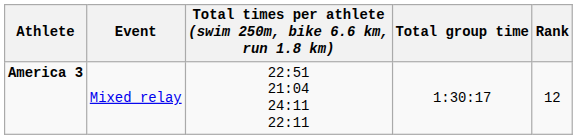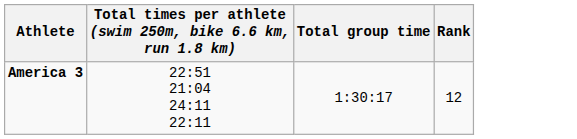- column: Event | Mixed relay
